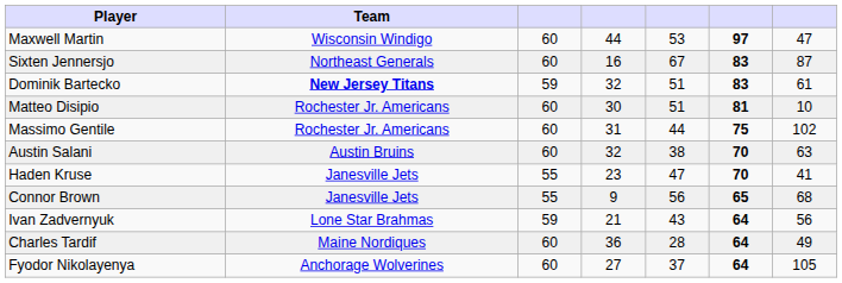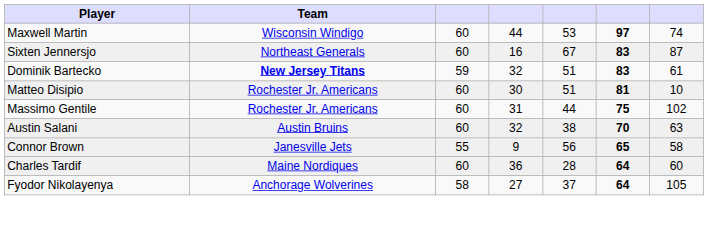Maxwell Martin | column 7: 47 -> 74
- row: Haden Kruse | Janesville Jets | 55 | 23 | 47 | 70 | 41
Connor Brown | column 7: 68 -> 58
- row: Ivan Zadvernyuk | Lone Star Brahmas | 59 | 21 | 43 | 64 | 56
Charles Tardif | column 7: 49 -> 60
Fyodor Nikolayenya | column 3: 60 -> 58
